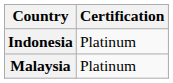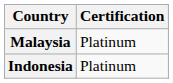rows swapped: Indonesia <-> Malaysia
